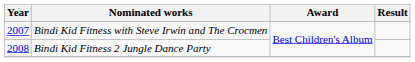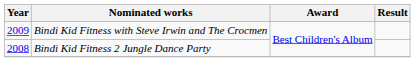Bindi Kid Fitness with Steve Irwin and The Crocmen | Year: 2007 -> 2009
